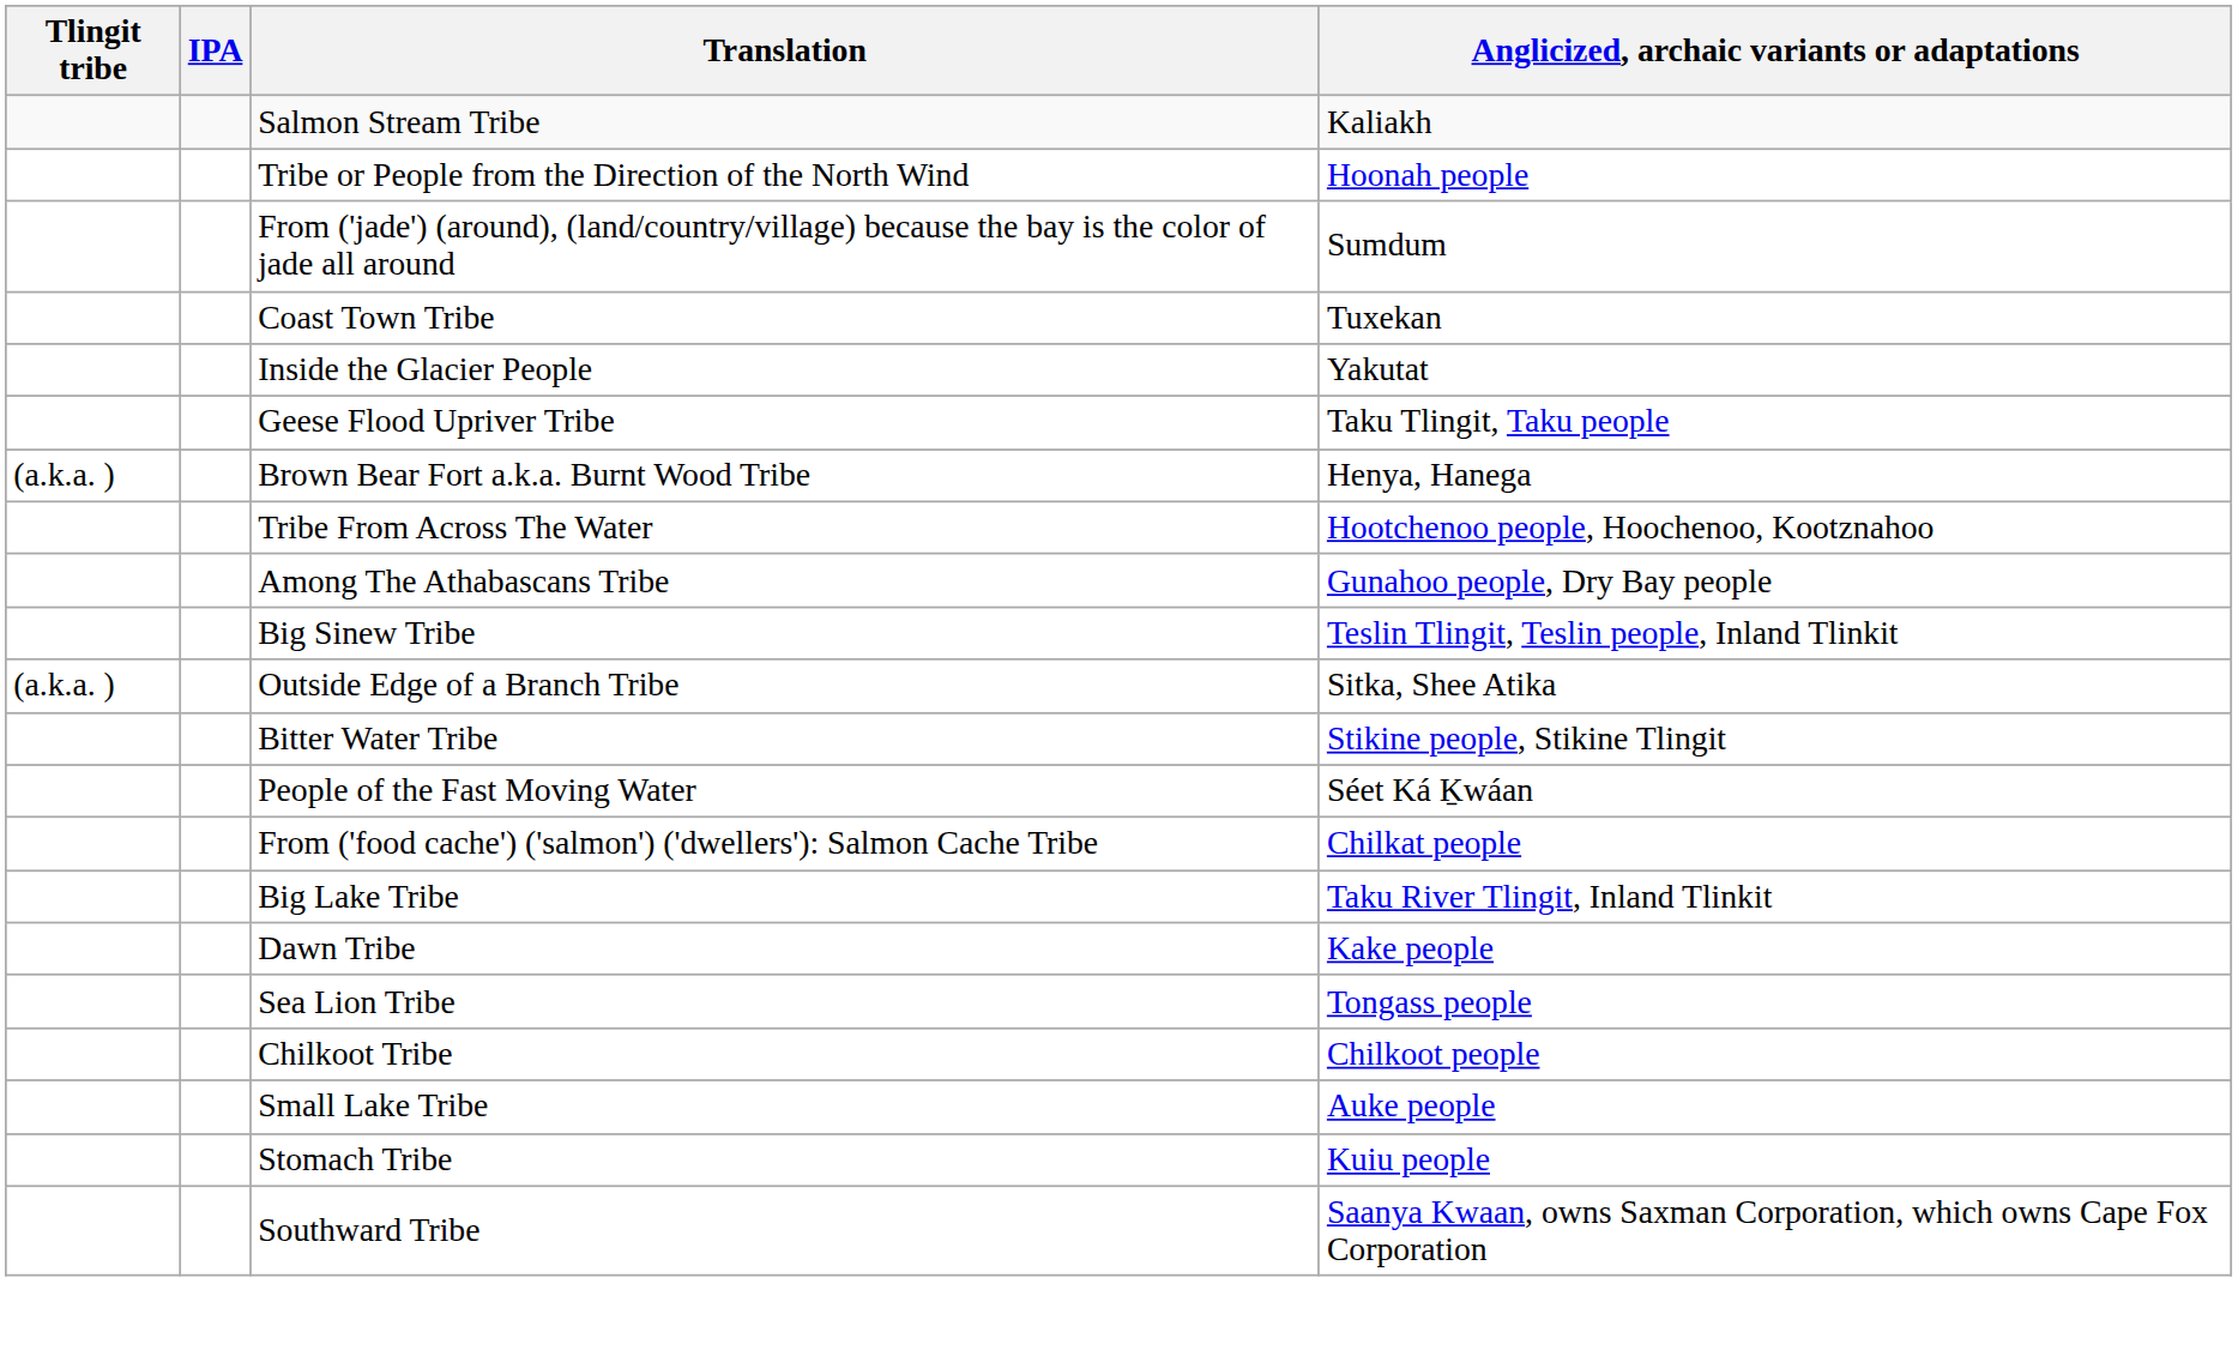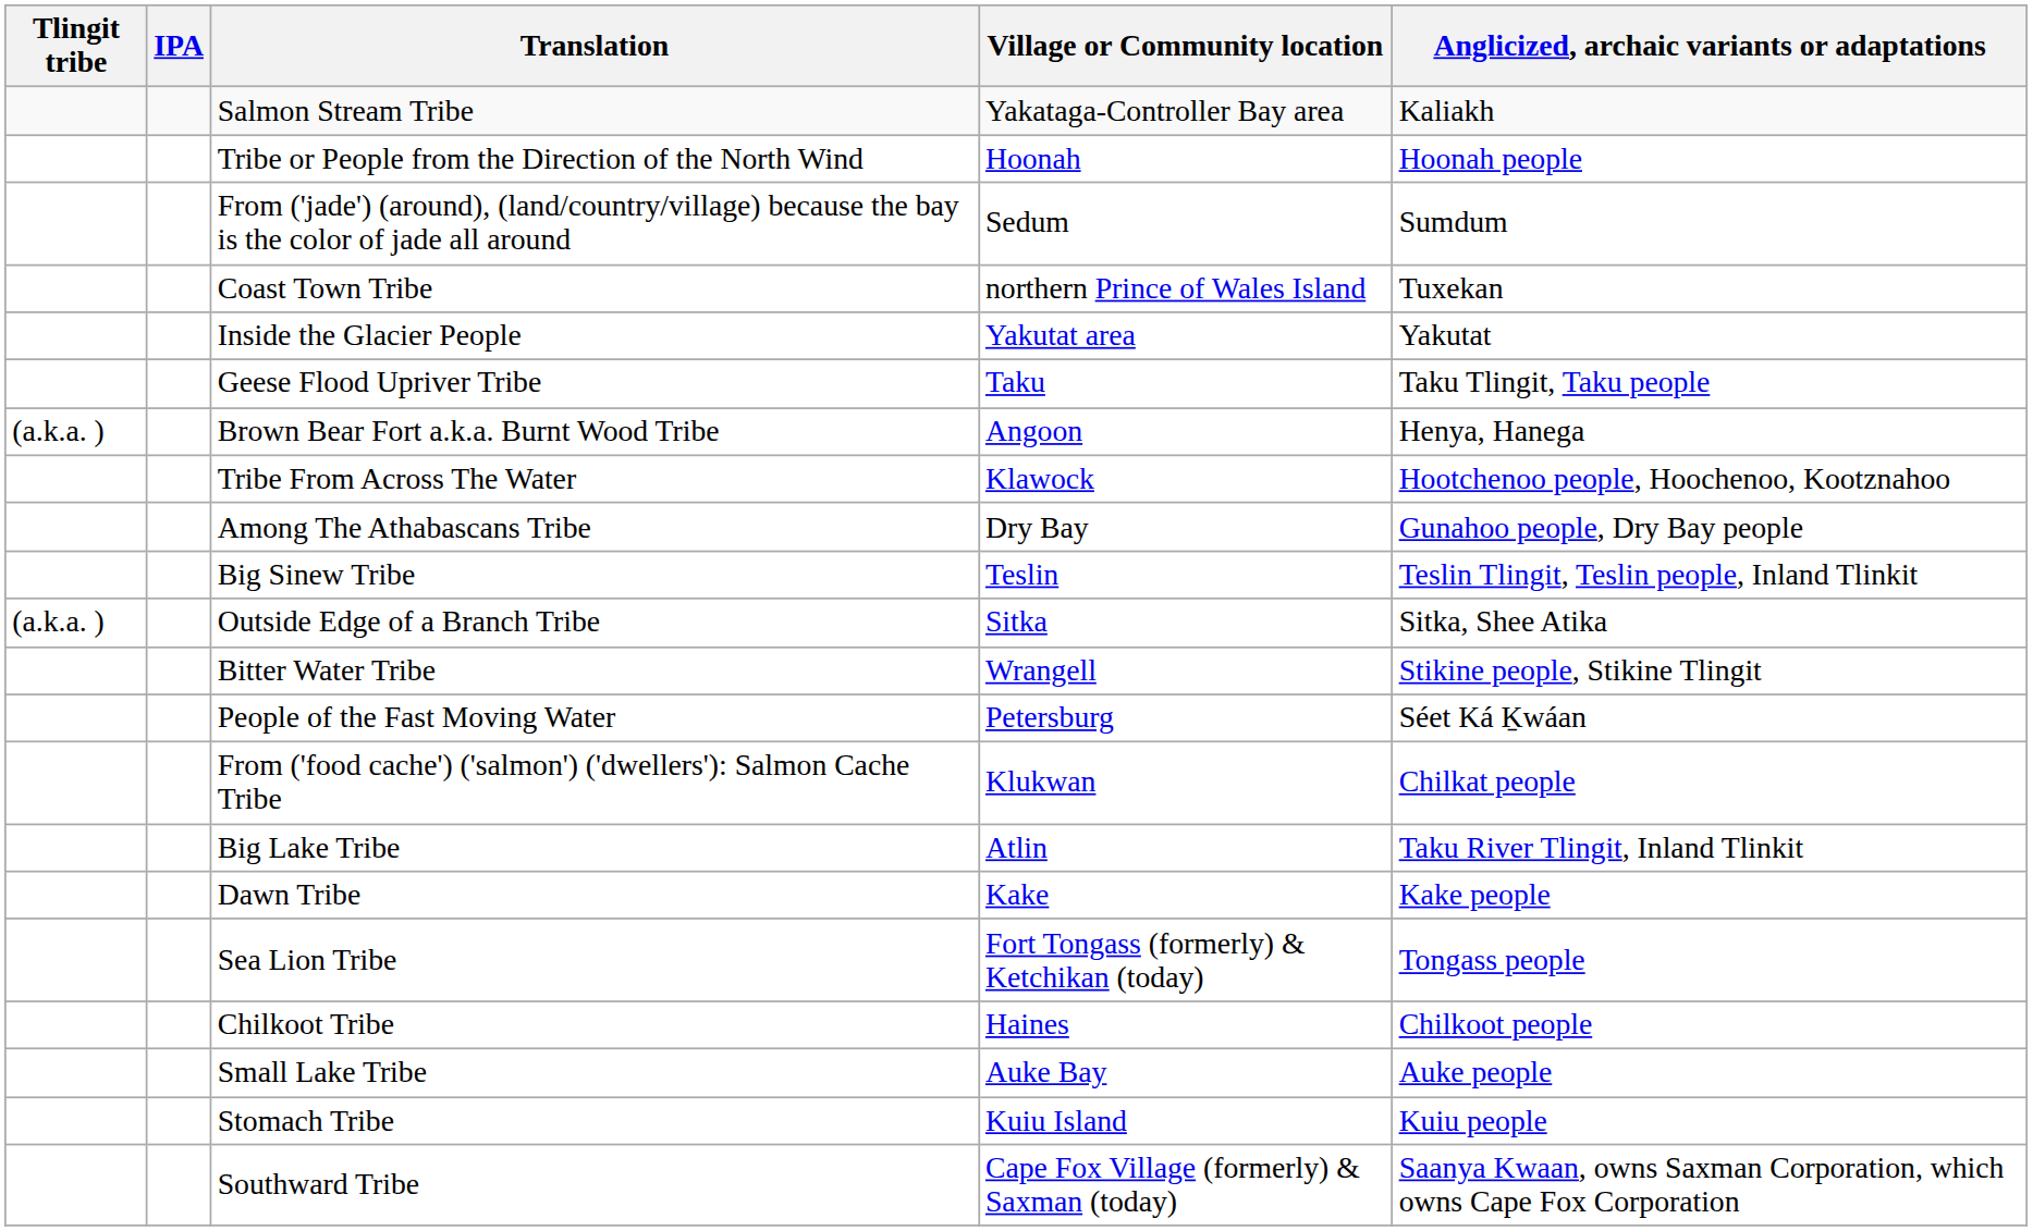+ column: Village or Community location | Yakataga-Controller Bay area | Hoonah | Sedum | northern Prince of Wales Island | Yakutat area | Taku | Angoon | Klawock | Dry Bay | Teslin | Sitka | Wrangell | Petersburg | Klukwan | Atlin | Kake | Fort Tongass (formerly) & Ketchikan (today) | Haines | Auke Bay | Kuiu Island | Cape Fox Village (formerly) & Saxman (today)
